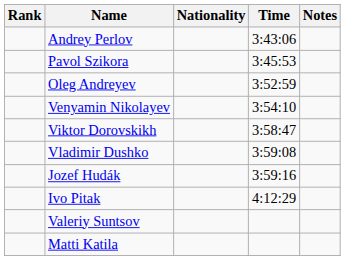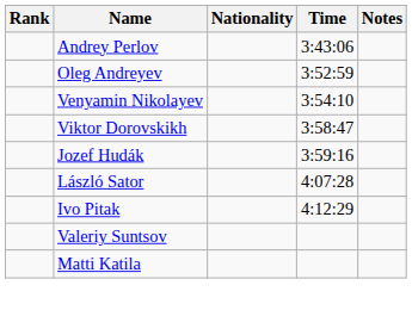- row: Pavol Szikora | 3:45:53
- row: Vladimir Dushko | 3:59:08
+ row: László Sator | 4:07:28
